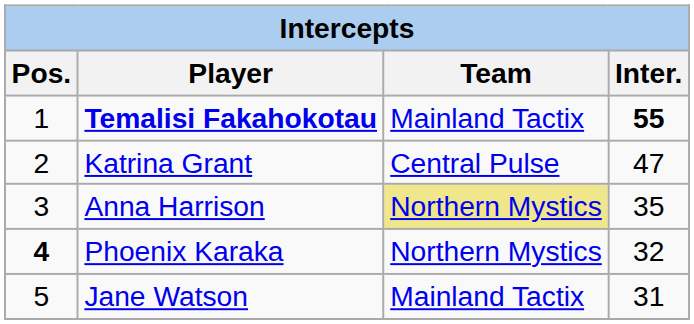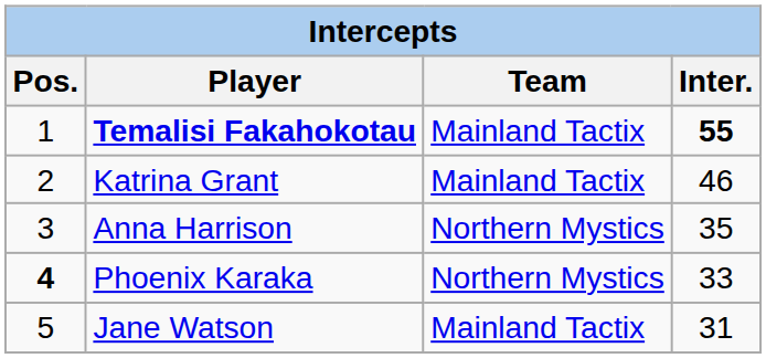Katrina Grant | Team: Central Pulse -> Mainland Tactix
Katrina Grant | Inter.: 47 -> 46
Anna Harrison | Team: khaki background -> no background
Phoenix Karaka | Inter.: 32 -> 33
